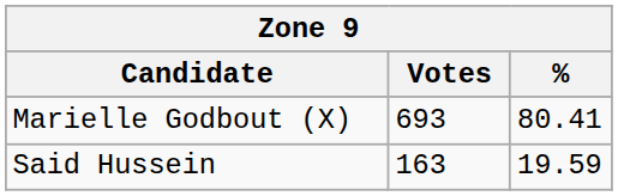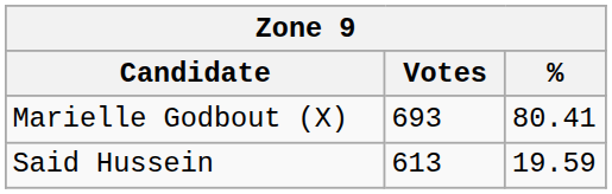Said Hussein | Votes: 163 -> 613
